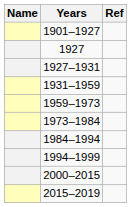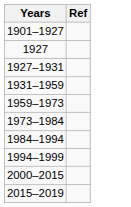- column: Name
